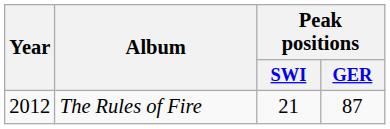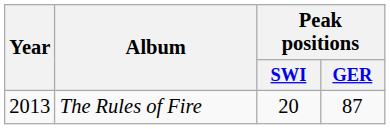The Rules of Fire | Year: 2012 -> 2013
The Rules of Fire | Peak positions / SWI: 21 -> 20
